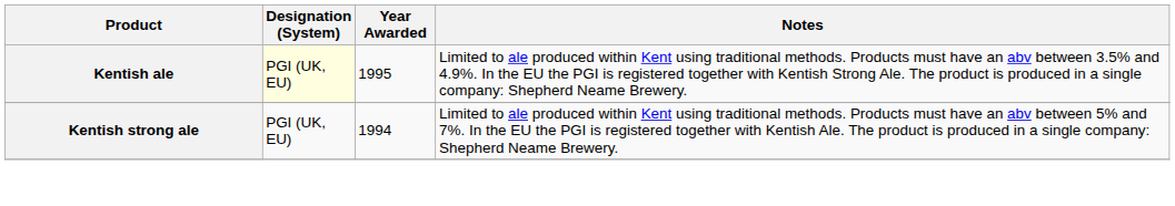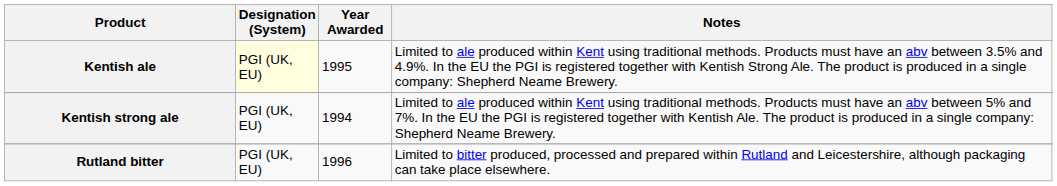+ row: Rutland bitter | PGI (UK, EU) | 1996 | Limited to bitter produced, processed and prepared within Rutland and Leicestershire, although packaging can take place elsewhere.
